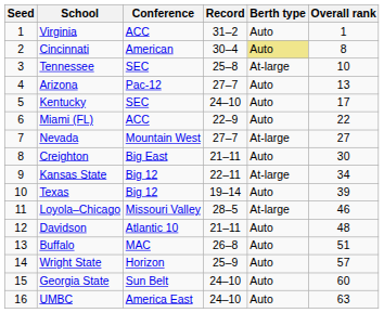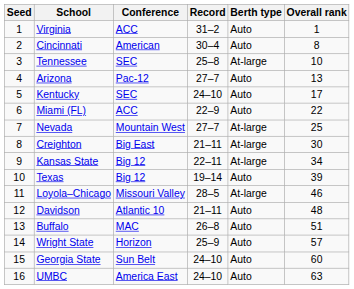Cincinnati | Berth type: khaki background -> no background
Nevada | Overall rank: 27 -> 25
Creighton | Berth type: Auto -> At-large
